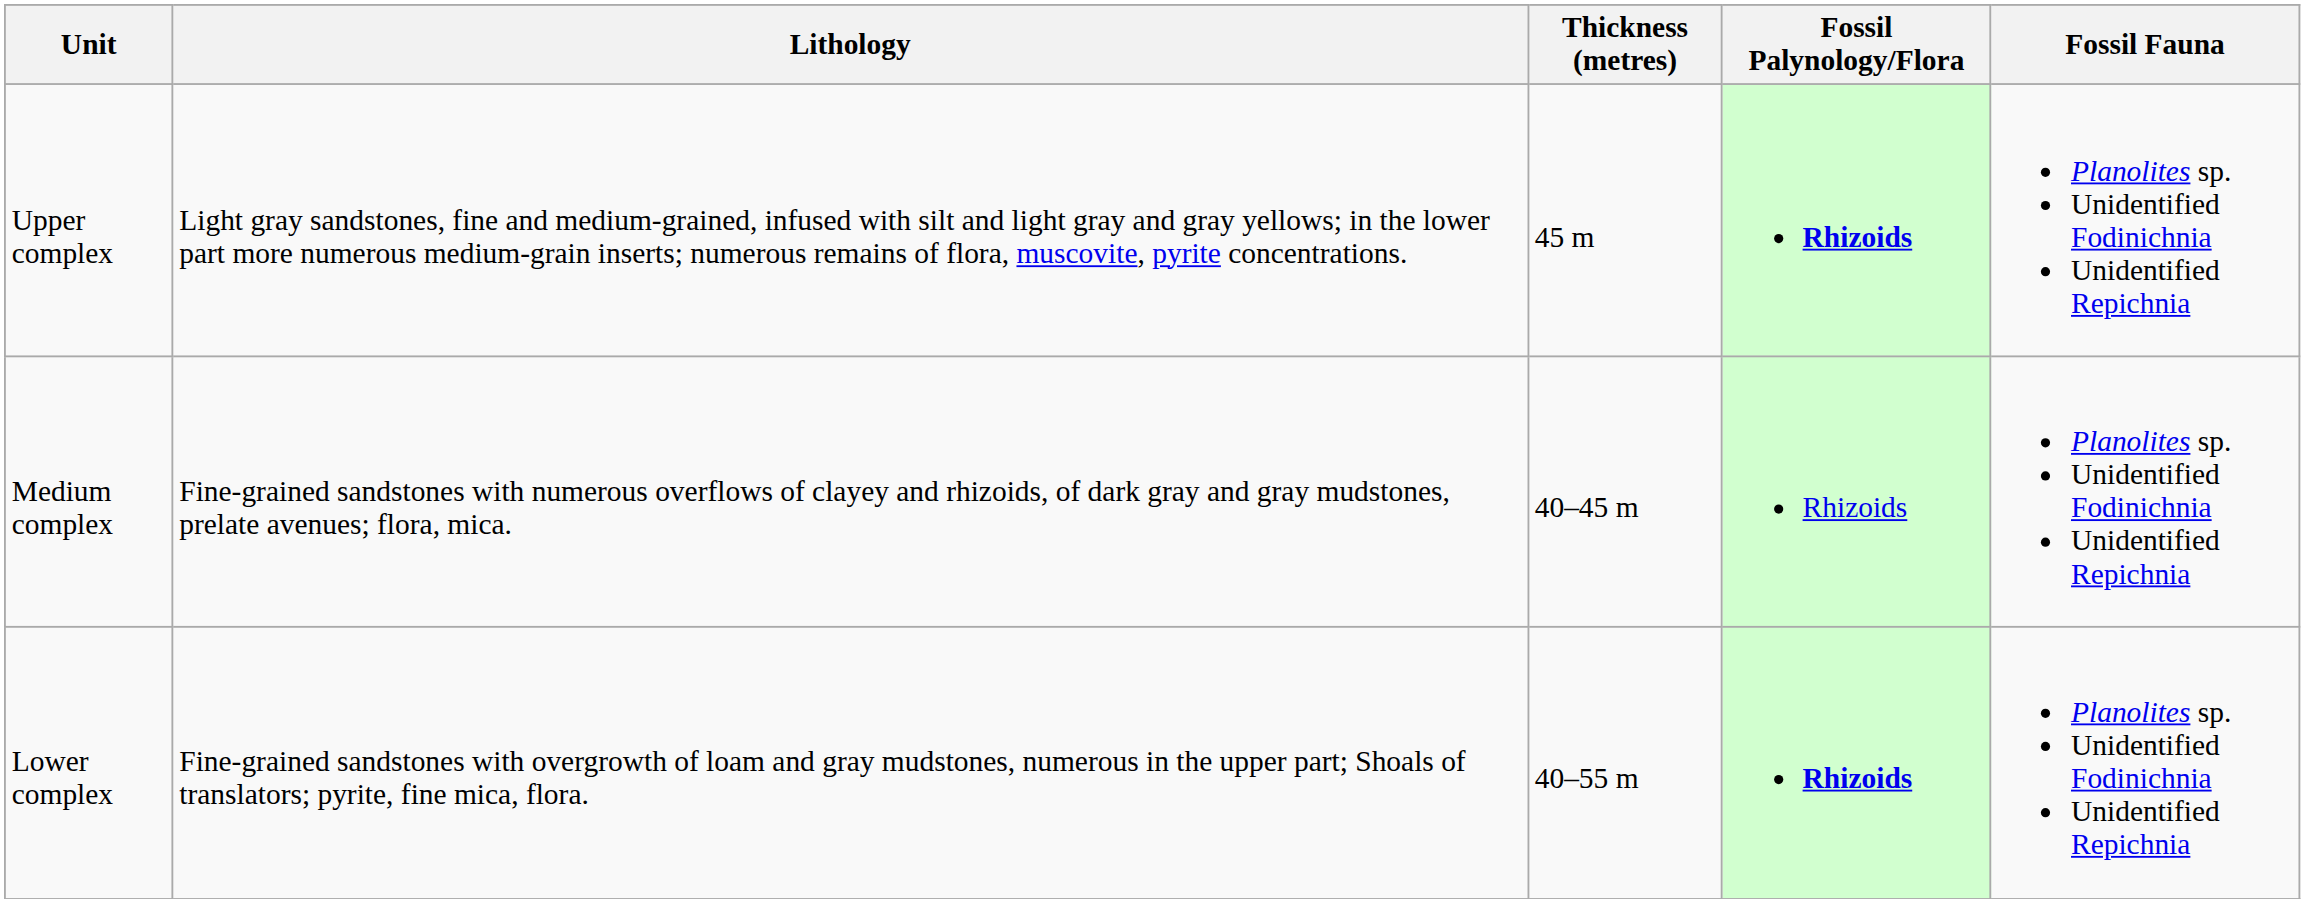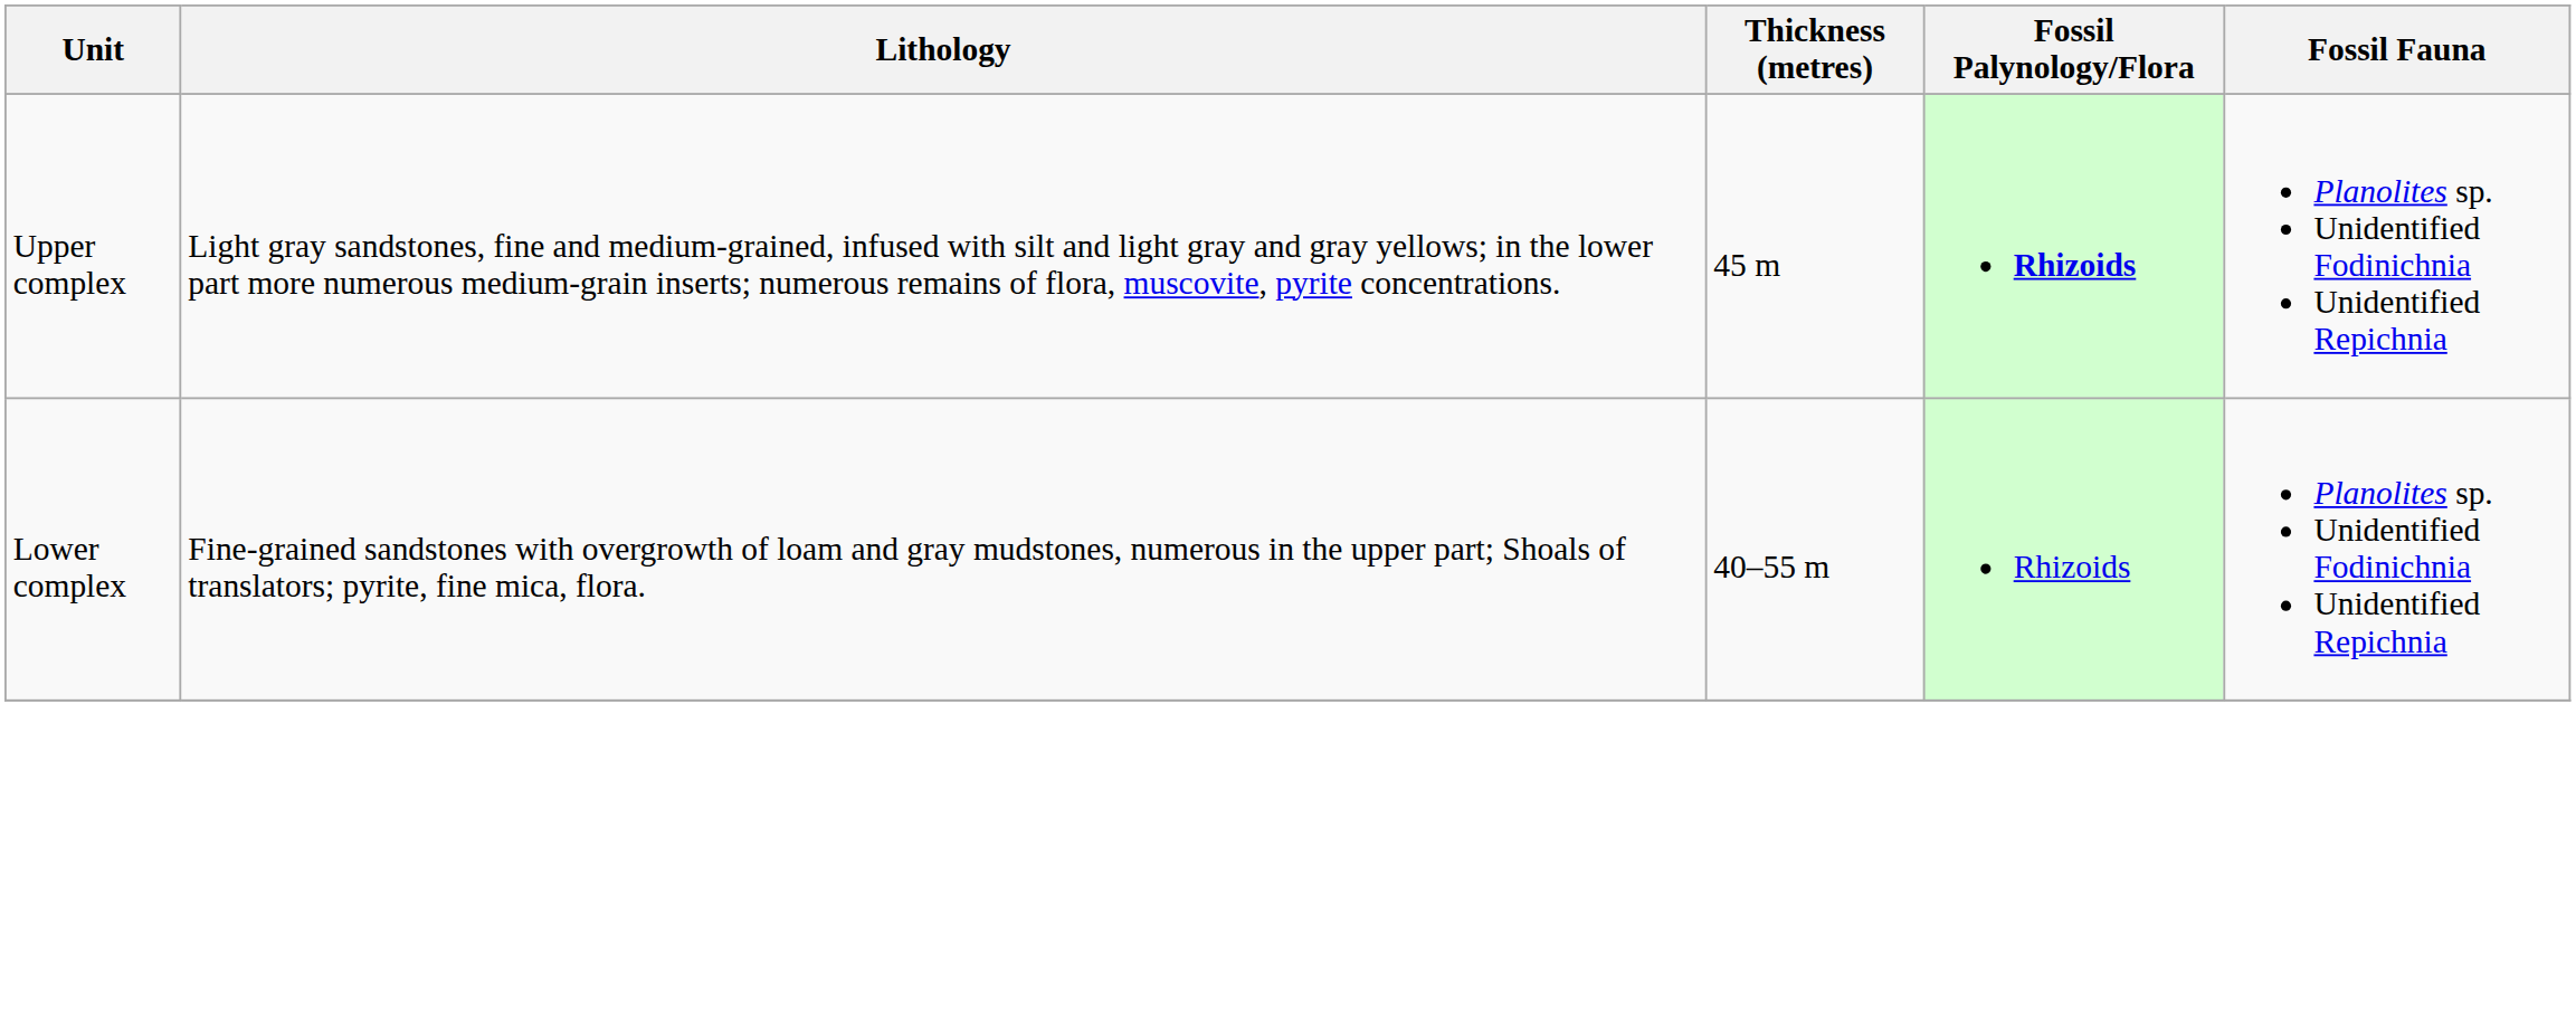- row: Medium complex | Fine-grained sandstones with numerous overflows of clayey and rhizoids, of dark gray and gray mudstones, prelate avenues; flora, mica. | 40–45 m | Rhizoids | Planolites sp. Unidentified Fodinichnia Unidentified Repichnia
Lower complex | Fossil Palynology/Flora: bold -> normal
